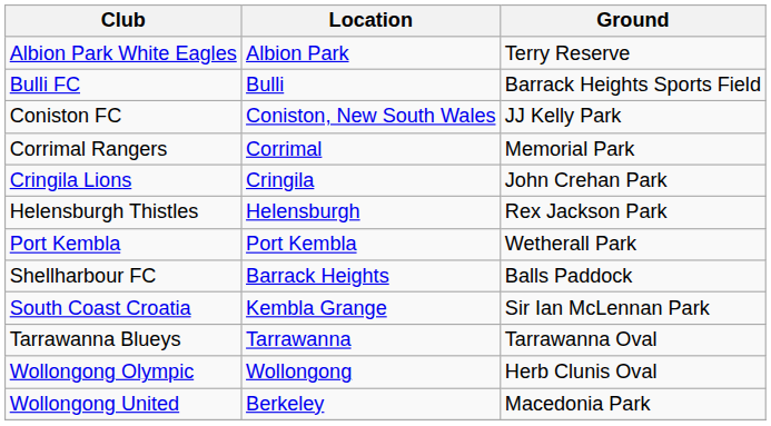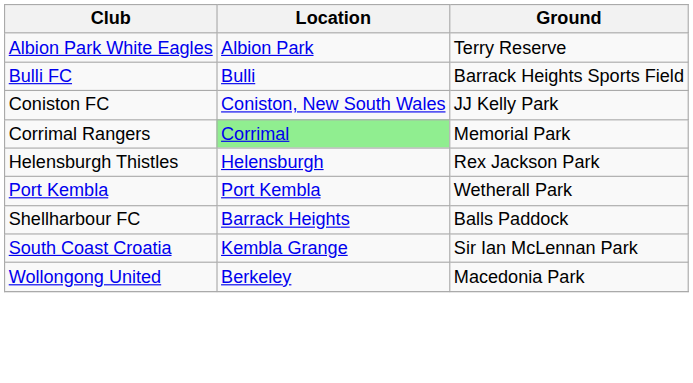Corrimal Rangers | Location: no background -> lightgreen background
- row: Cringila Lions | Cringila | John Crehan Park
- row: Tarrawanna Blueys | Tarrawanna | Tarrawanna Oval
- row: Wollongong Olympic | Wollongong | Herb Clunis Oval
